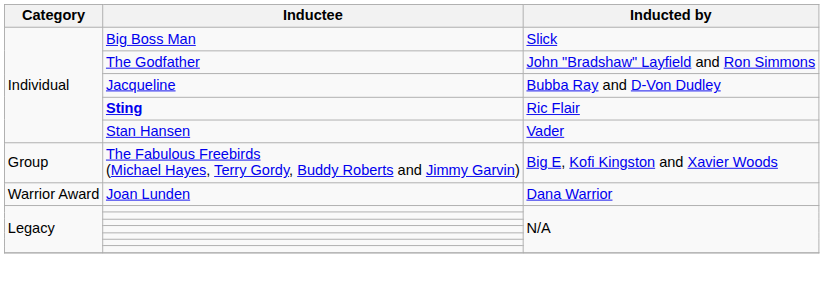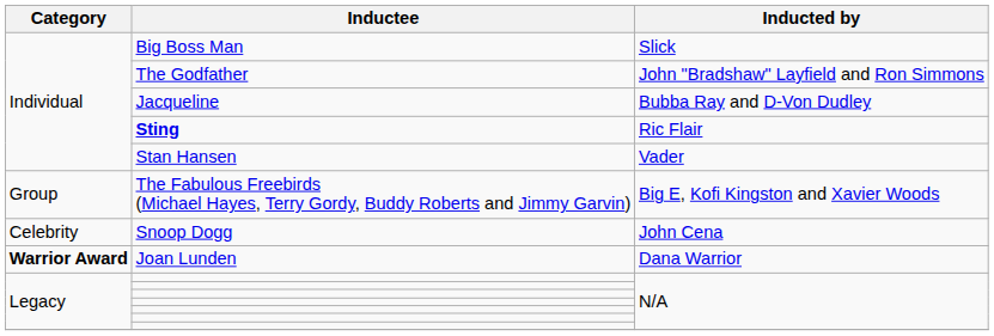+ row: Celebrity | Snoop Dogg | John Cena
Joan Lunden | Category: normal -> bold
